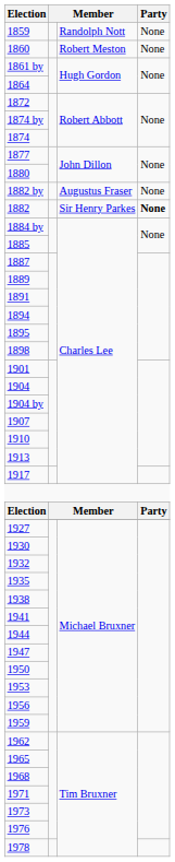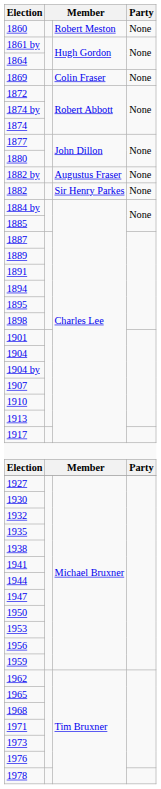- row: 1859 | Randolph Nott | None
+ row: 1869 | Colin Fraser | None
1882 | Party: bold -> normal
